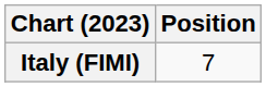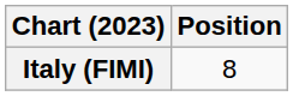Italy (FIMI) | Position: 7 -> 8
